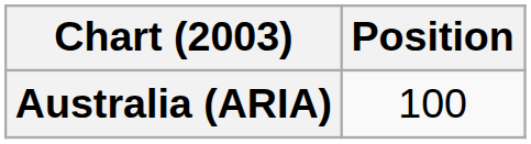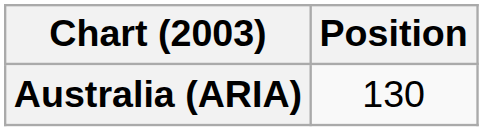Australia (ARIA) | Position: 100 -> 130
